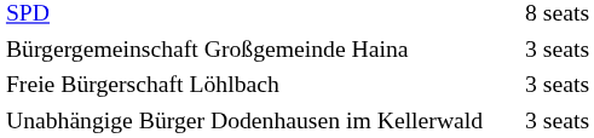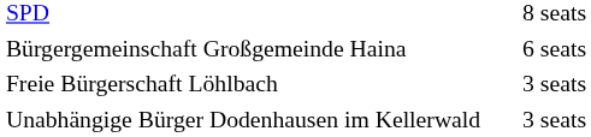Bürgergemeinschaft Großgemeinde Haina | column 2: 3 seats -> 6 seats
